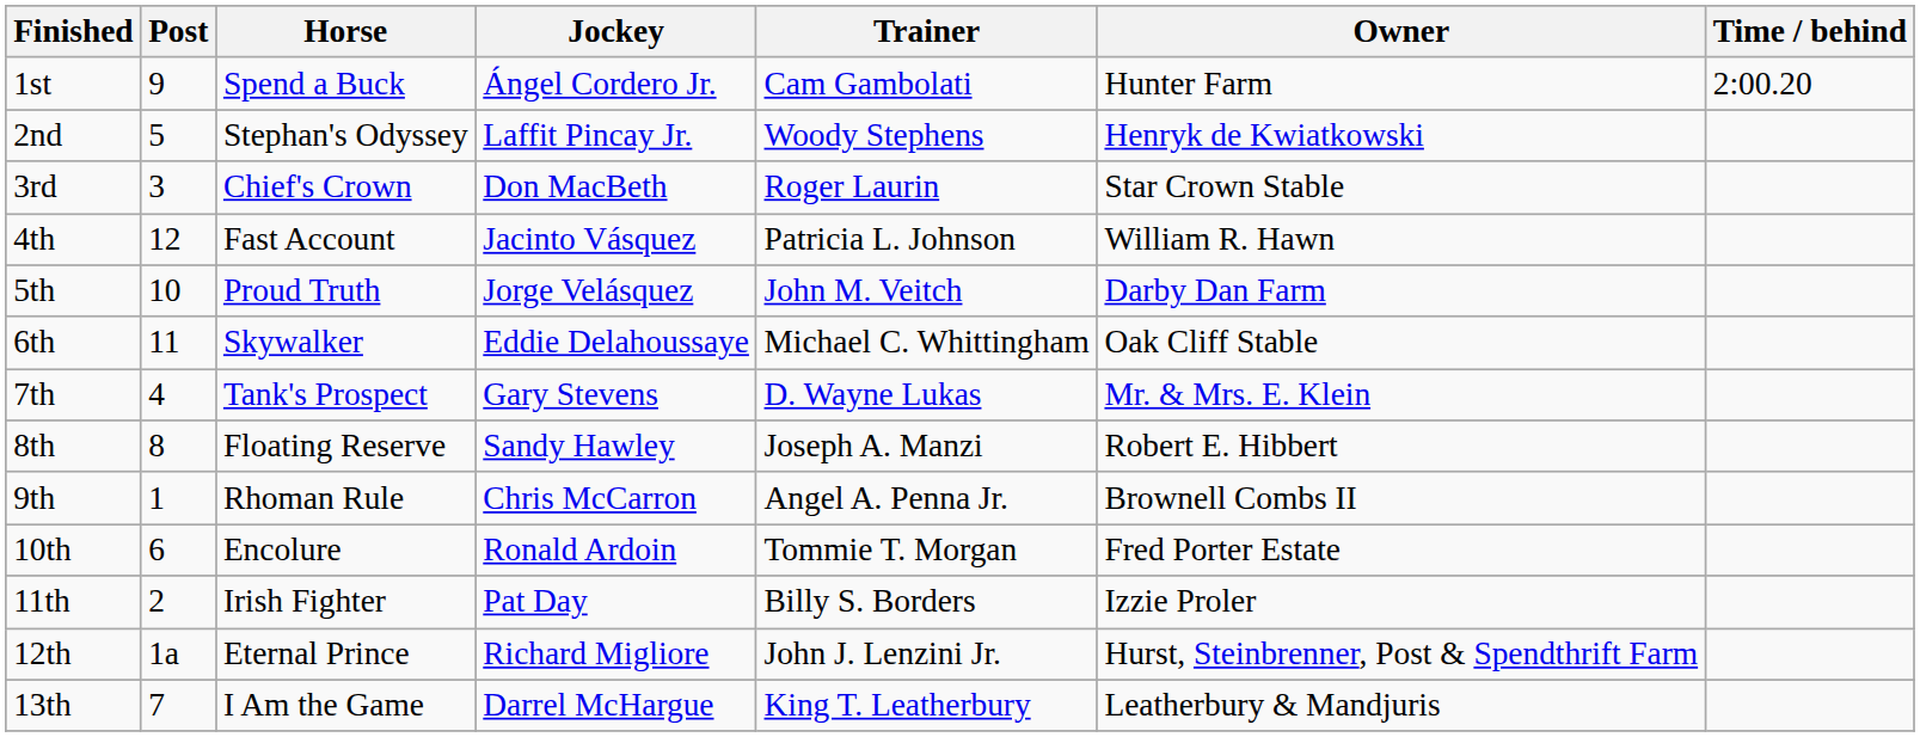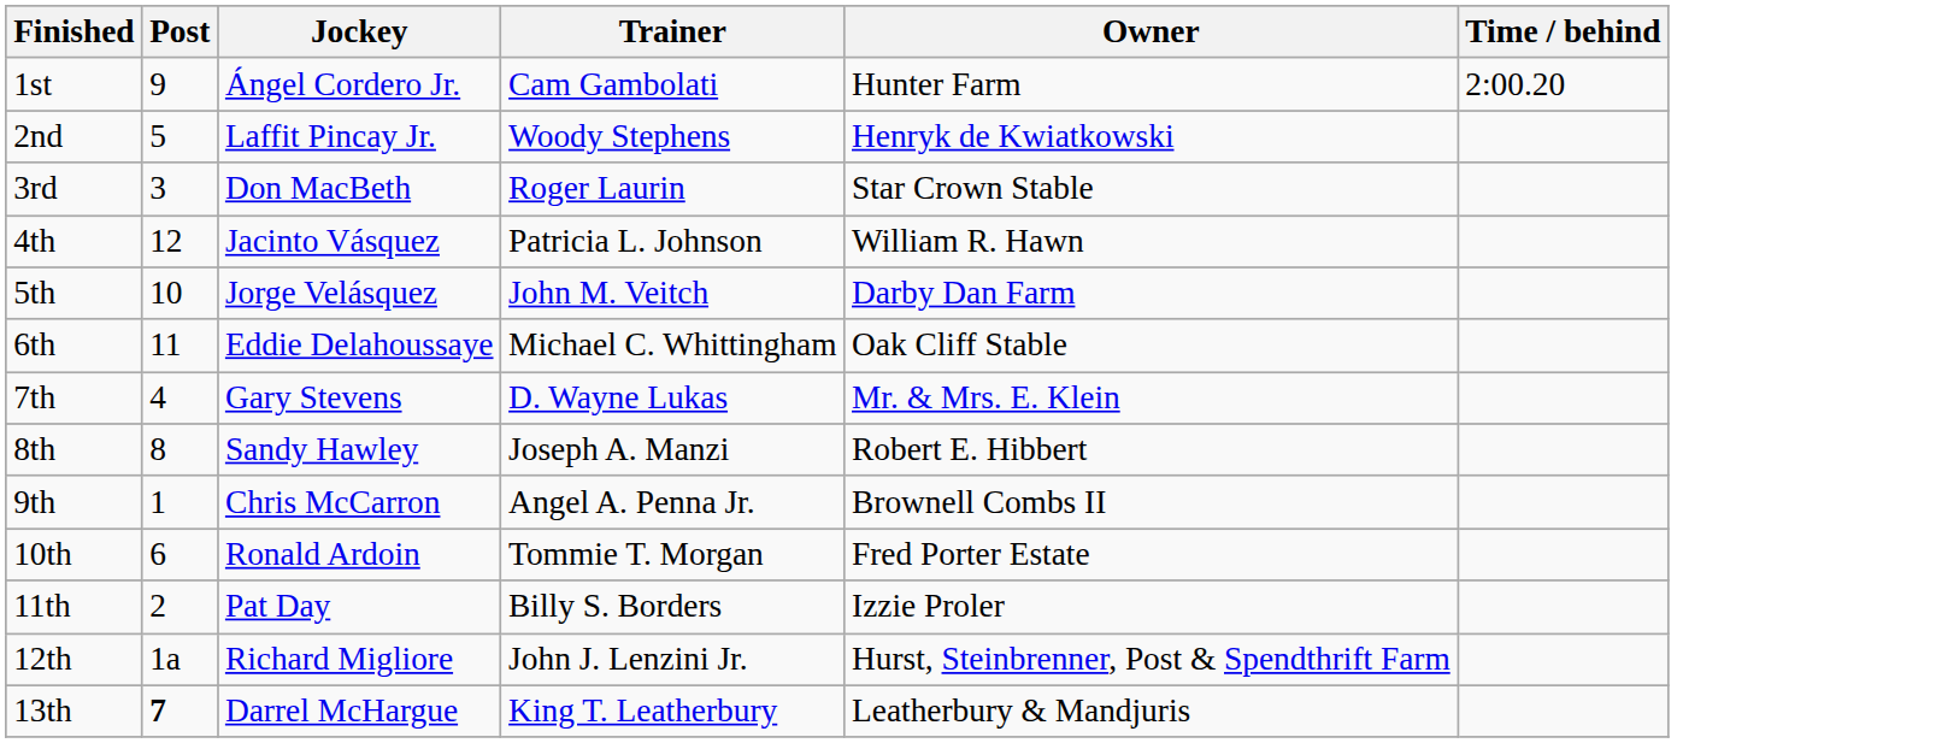- column: Horse | Spend a Buck | Stephan's Odyssey | Chief's Crown | Fast Account | Proud Truth | Skywalker | Tank's Prospect | Floating Reserve | Rhoman Rule | Encolure | Irish Fighter | Eternal Prince | I Am the Game
13th | Post: normal -> bold
